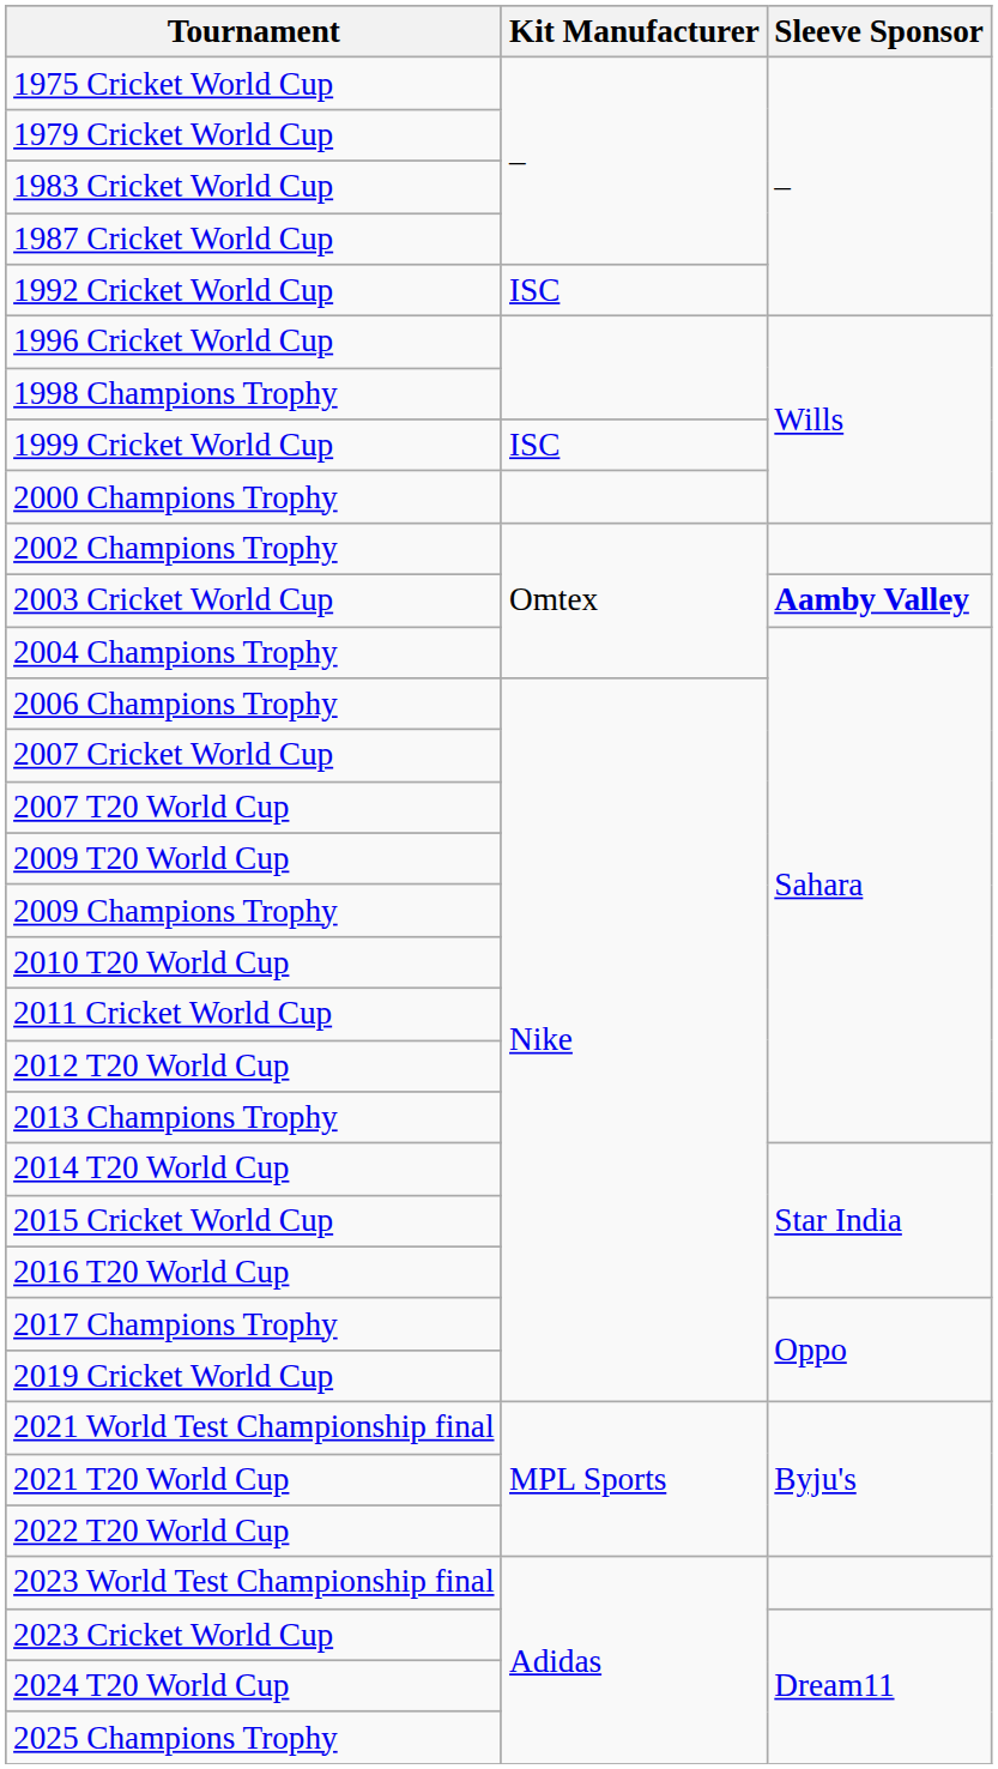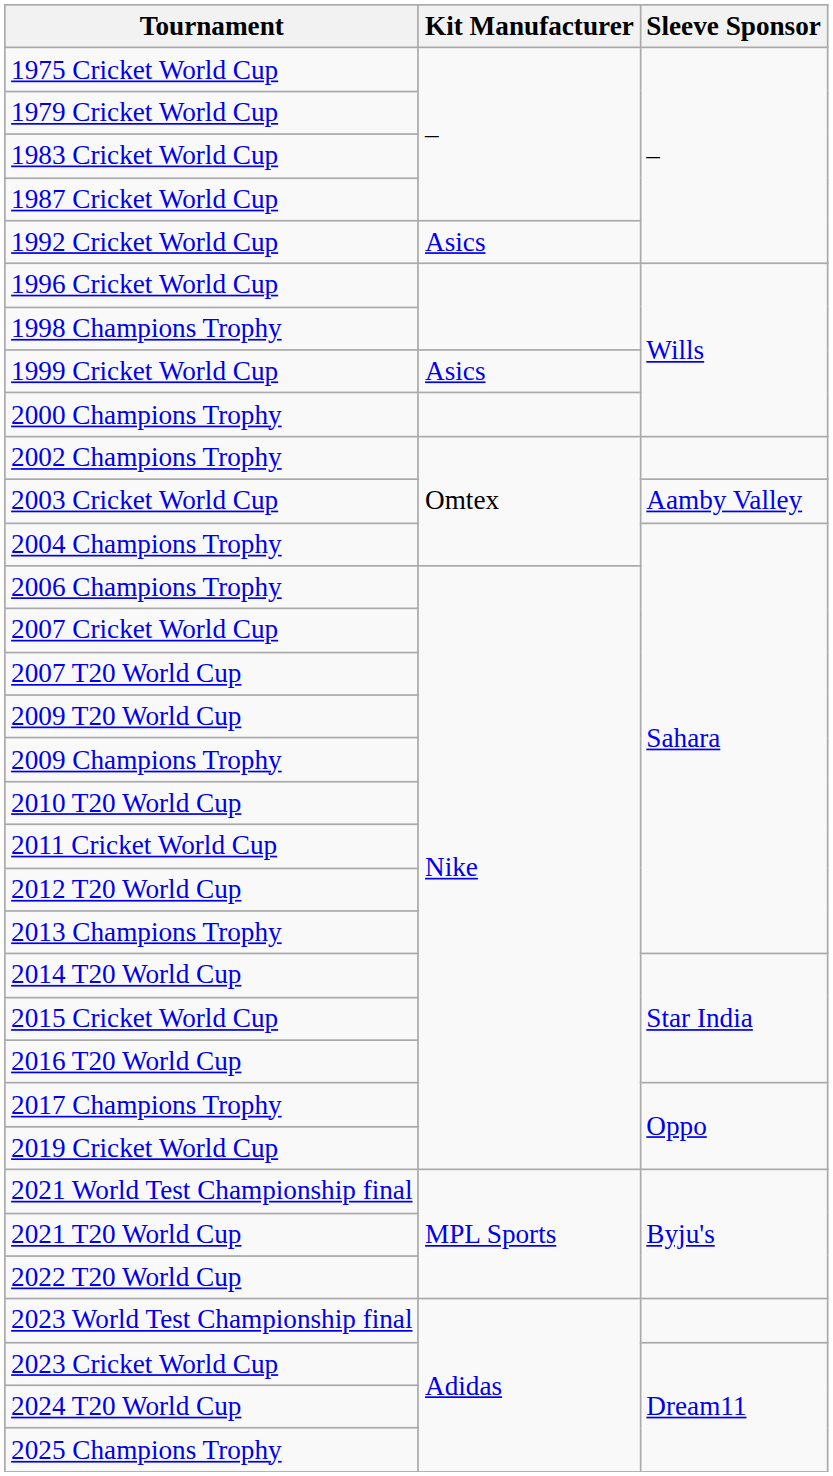1992 Cricket World Cup | Kit Manufacturer: ISC -> Asics
1999 Cricket World Cup | Kit Manufacturer: ISC -> Asics
2003 Cricket World Cup | Sleeve Sponsor: bold -> normal
